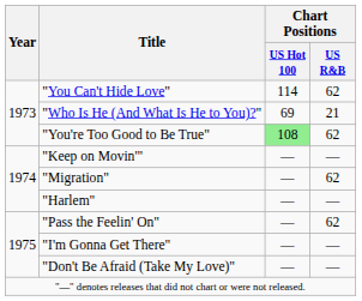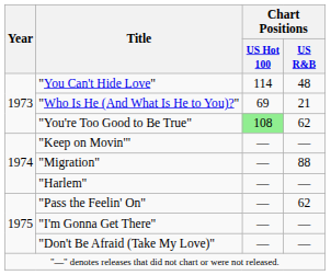"You Can't Hide Love" | Chart Positions / US R&B: 62 -> 48
"Migration" | Chart Positions / US R&B: 62 -> 88
